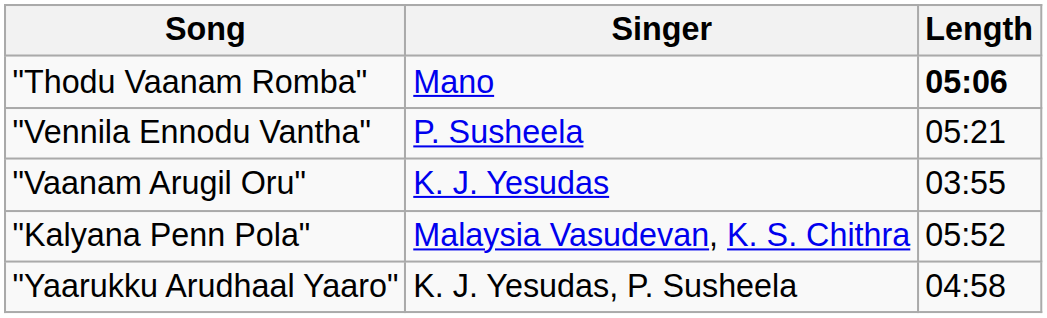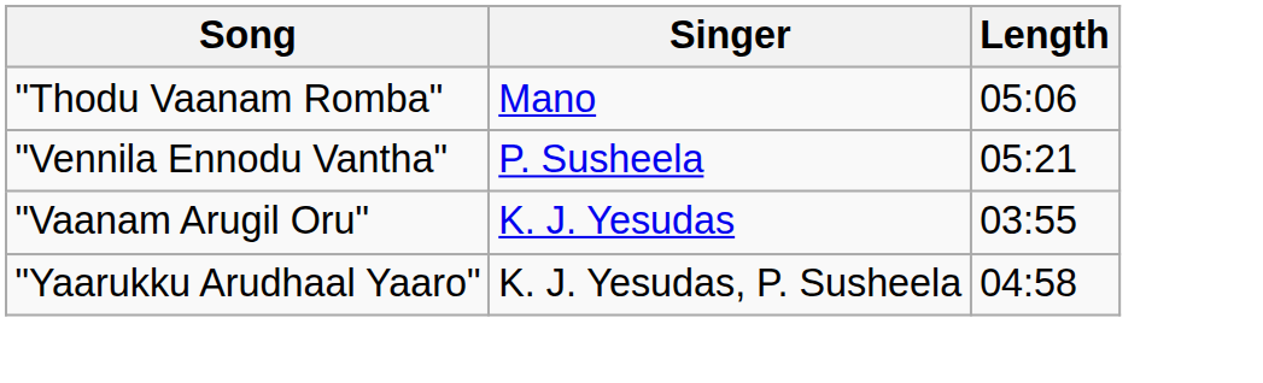"Thodu Vaanam Romba" | Length: bold -> normal
- row: "Kalyana Penn Pola" | Malaysia Vasudevan, K. S. Chithra | 05:52
